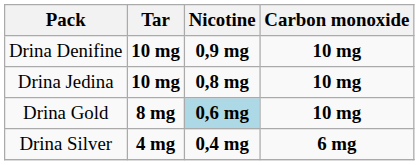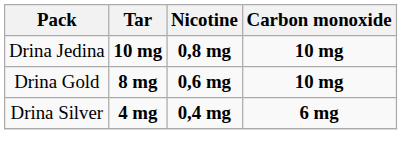- row: Drina Denifine | 10 mg | 0,9 mg | 10 mg
Drina Gold | Nicotine: lightblue background -> no background
